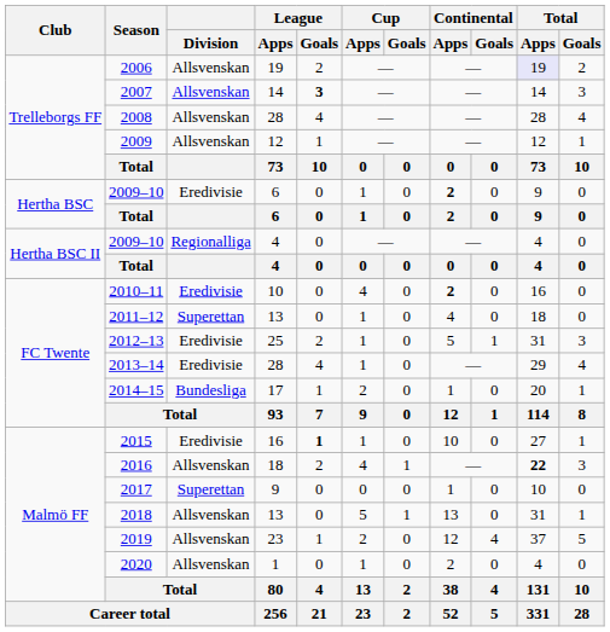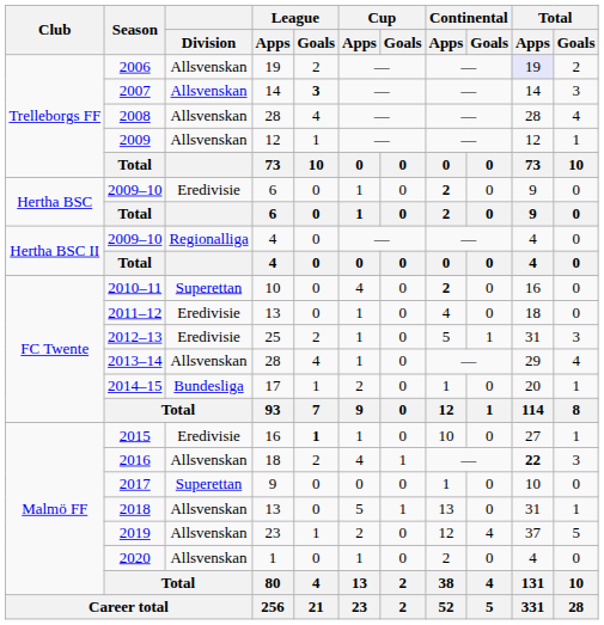2010–11 | Division: Eredivisie -> Superettan
2011–12 | Division: Superettan -> Eredivisie
2013–14 | Division: Eredivisie -> Allsvenskan
